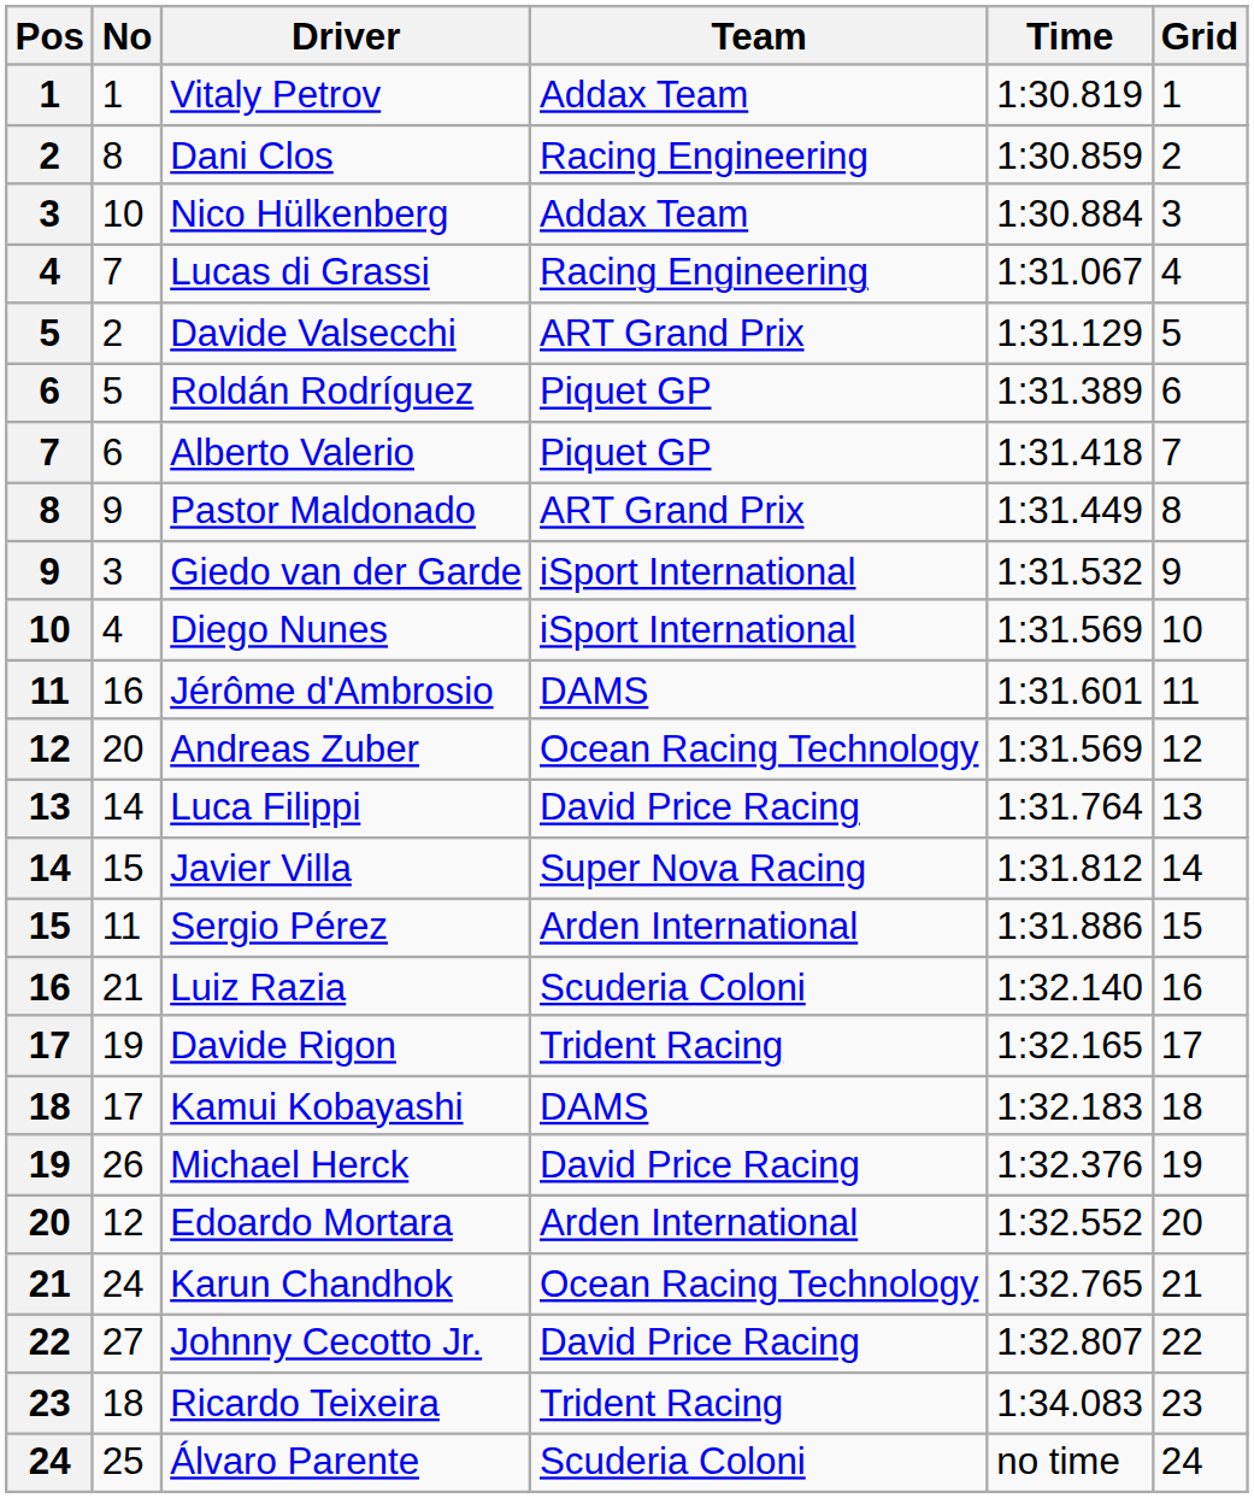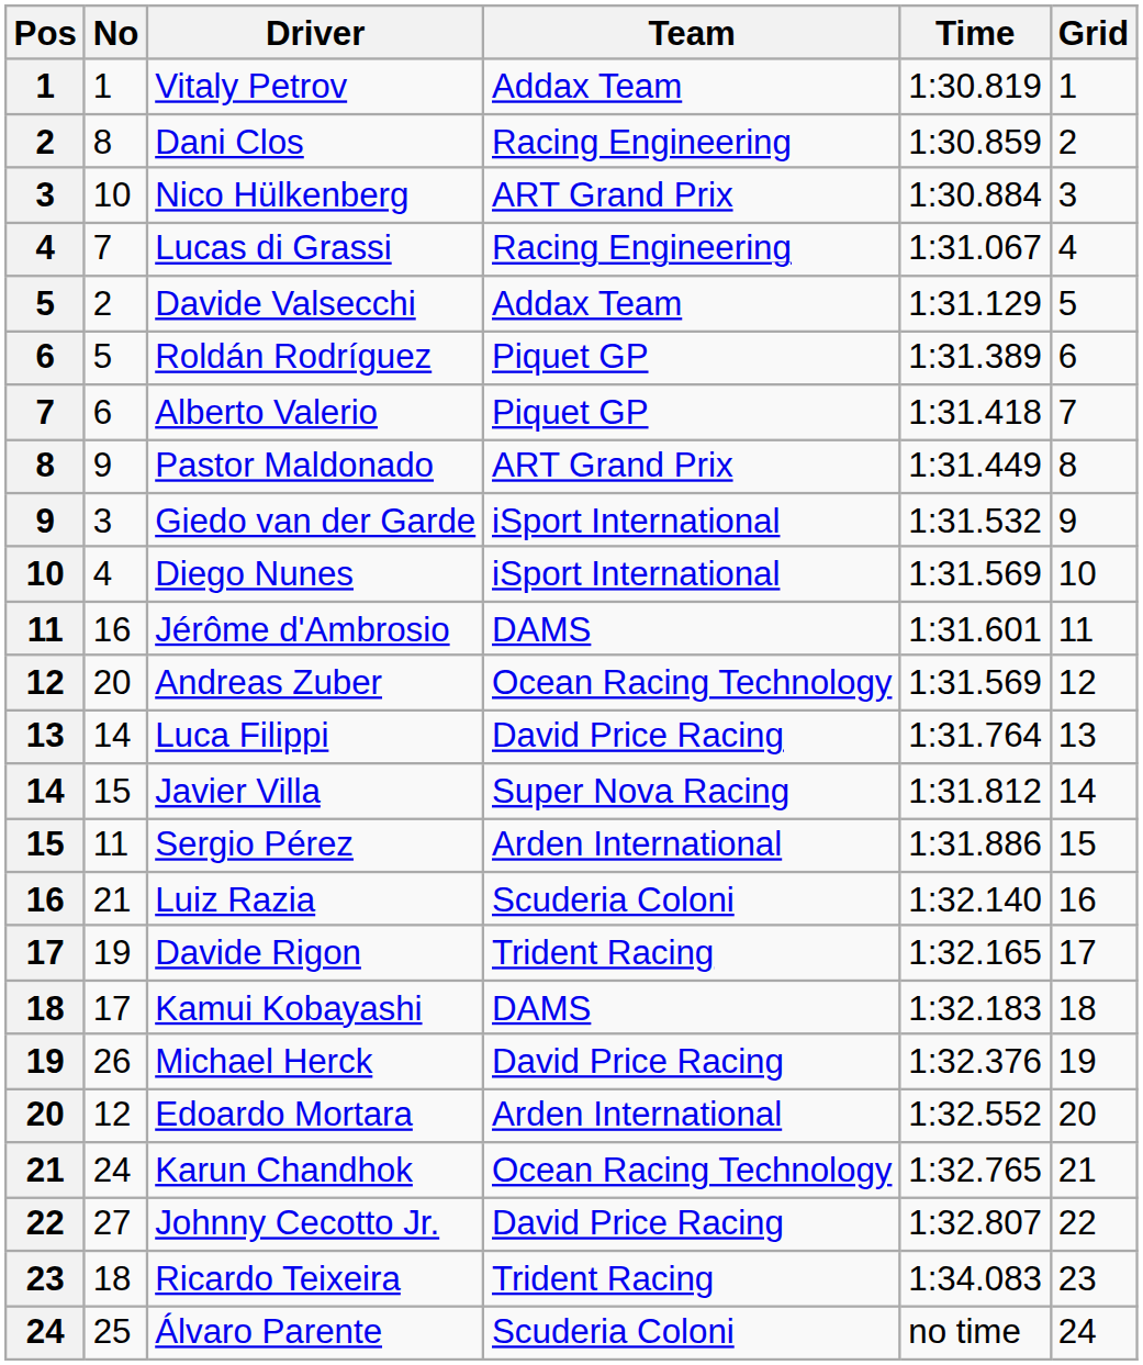Nico Hülkenberg | Team: Addax Team -> ART Grand Prix
Davide Valsecchi | Team: ART Grand Prix -> Addax Team
